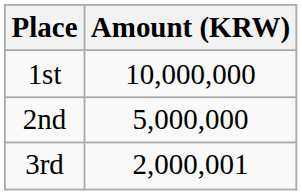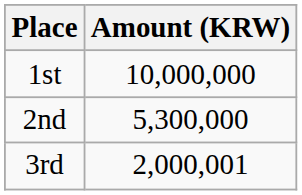2nd | Amount (KRW): 5,000,000 -> 5,300,000
